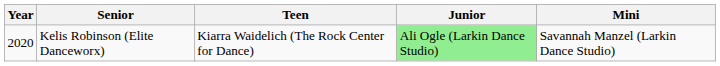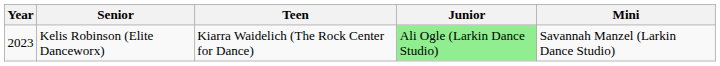Kelis Robinson (Elite Danceworx) | Year: 2020 -> 2023
